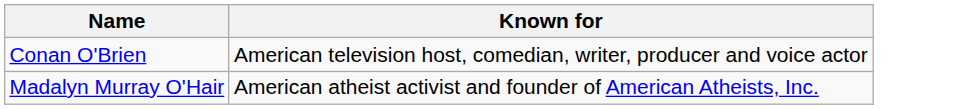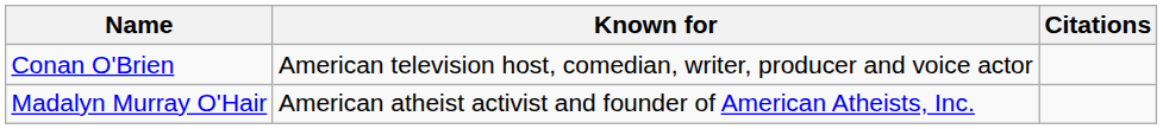+ column: Citations
